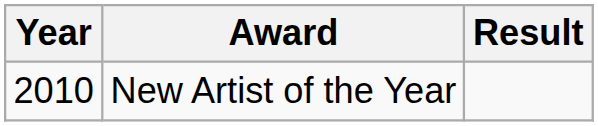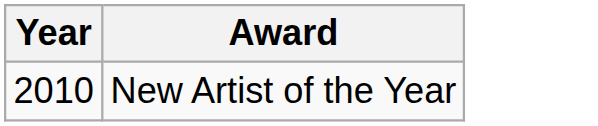- column: Result
